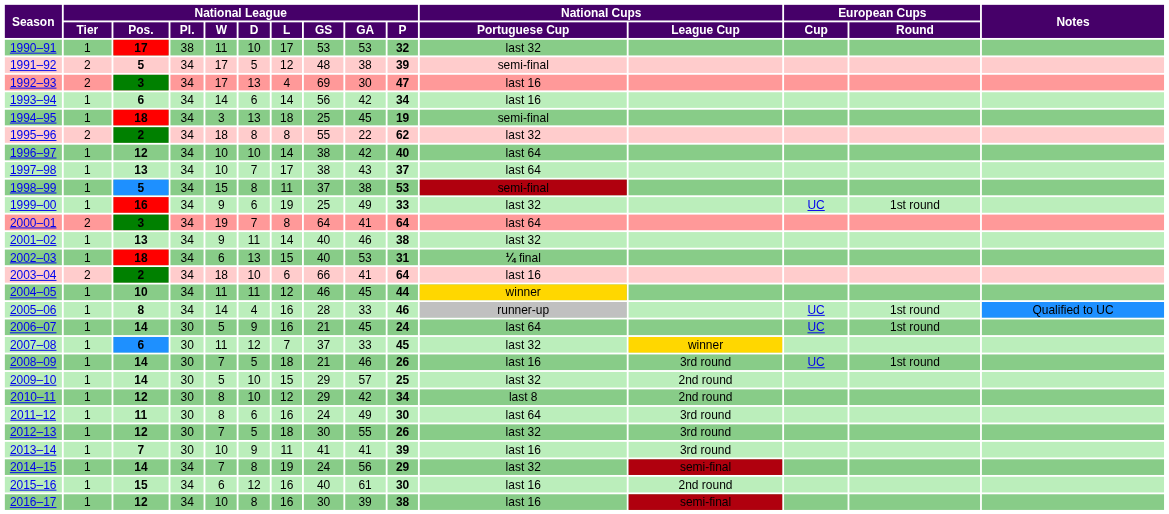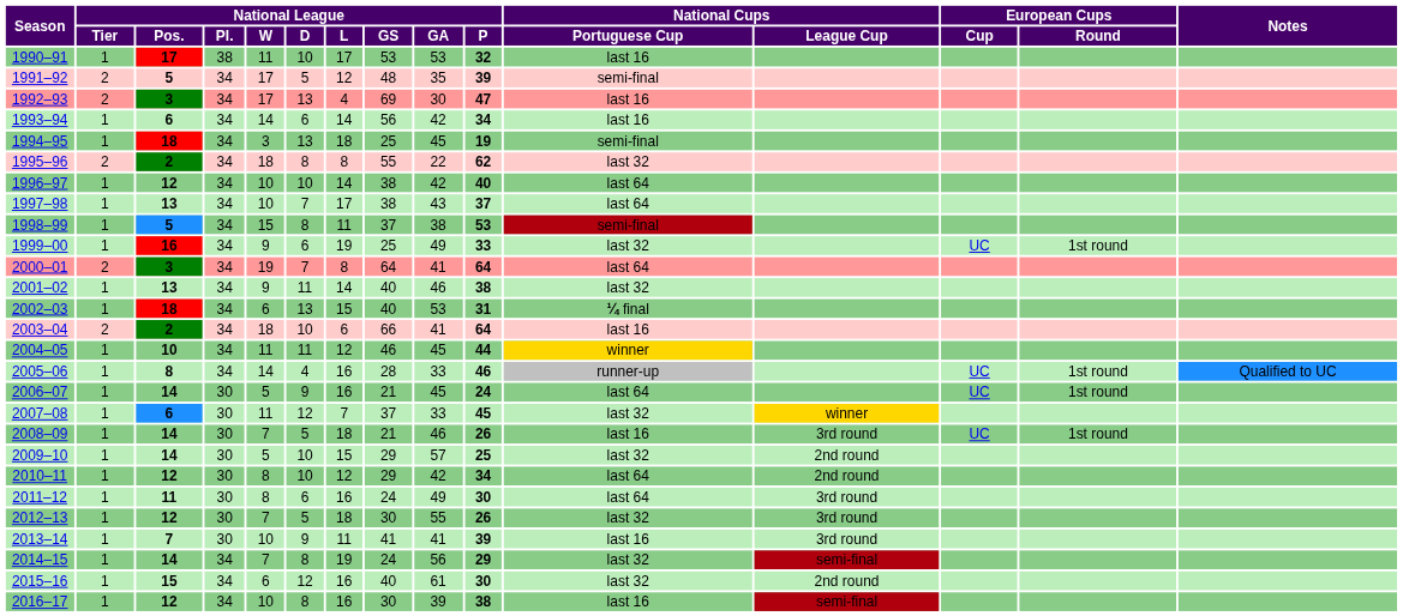1990–91 | National Cups / Portuguese Cup: last 32 -> last 16
1991–92 | National League / GA: 38 -> 35
2010–11 | National Cups / Portuguese Cup: last 8 -> last 64
2015–16 | National Cups / Portuguese Cup: last 16 -> last 32
